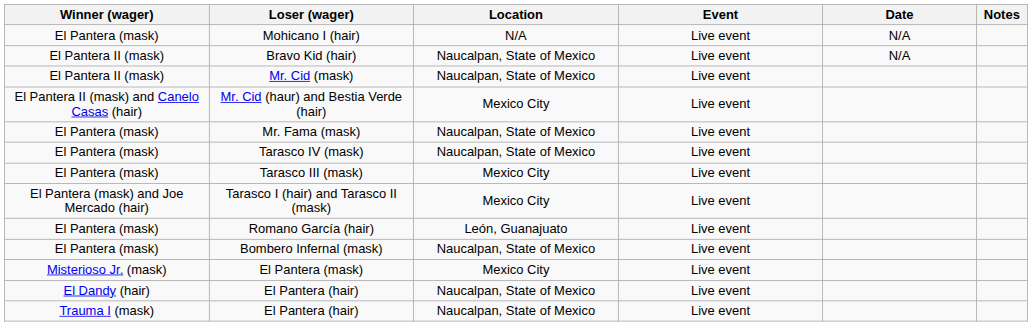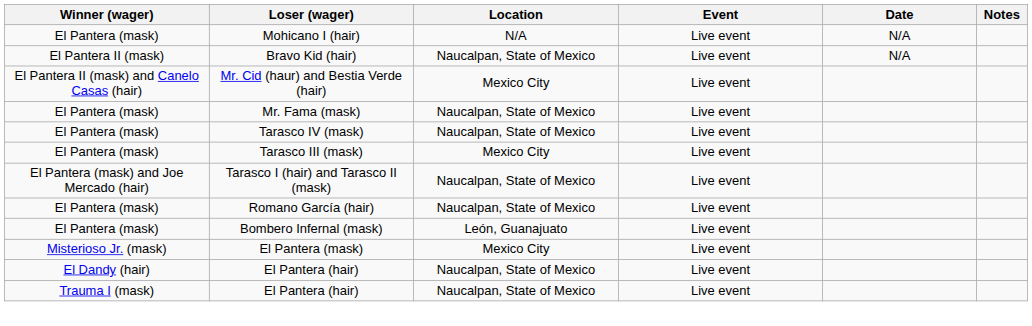- row: El Pantera II (mask) | Mr. Cid (mask) | Naucalpan, State of Mexico | Live event
Tarasco I (hair) and Tarasco II (mask) | Location: Mexico City -> Naucalpan, State of Mexico
Romano García (hair) | Location: León, Guanajuato -> Naucalpan, State of Mexico
Bombero Infernal (mask) | Location: Naucalpan, State of Mexico -> León, Guanajuato
